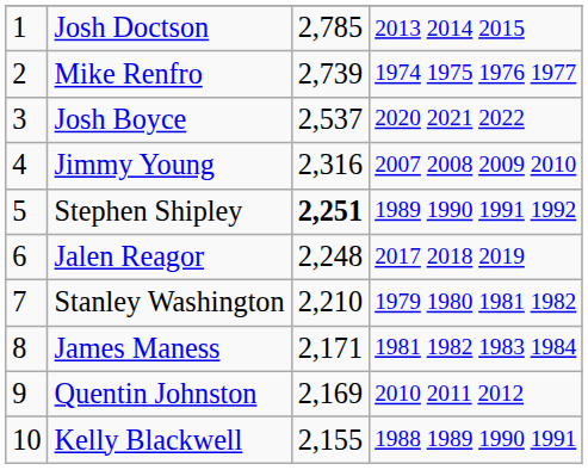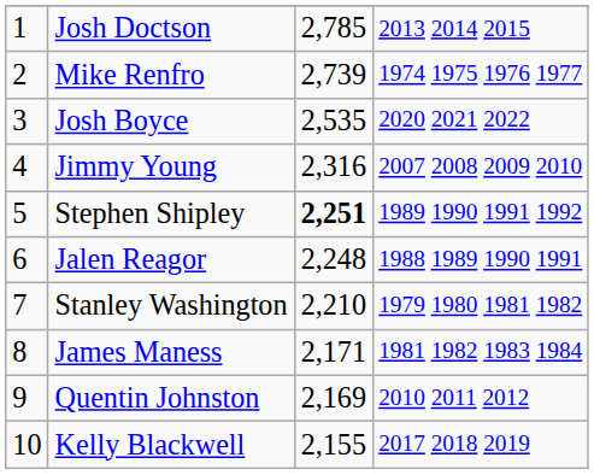Josh Boyce | column 3: 2,537 -> 2,535
Jalen Reagor | column 4: 2017 2018 2019 -> 1988 1989 1990 1991
Kelly Blackwell | column 4: 1988 1989 1990 1991 -> 2017 2018 2019
